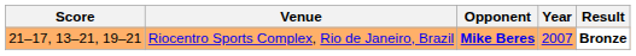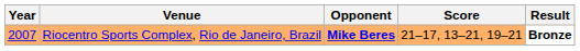columns swapped: Year <-> Score
